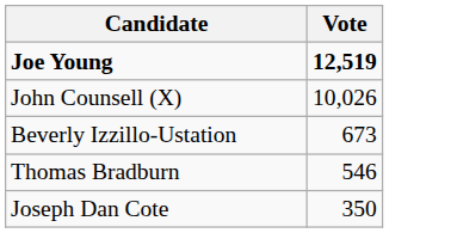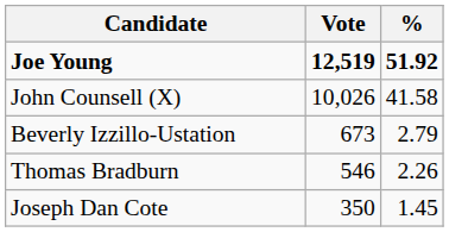+ column: % | 51.92 | 41.58 | 2.79 | 2.26 | 1.45
